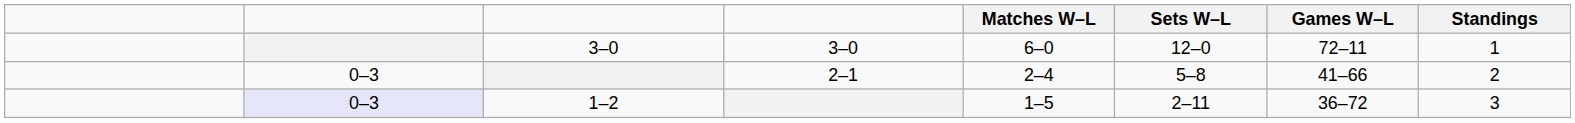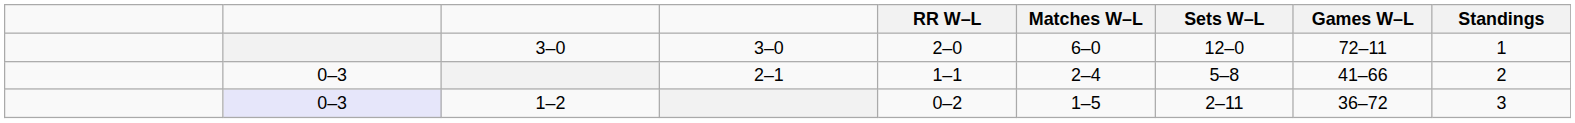+ column: RR W–L | 2–0 | 1–1 | 0–2
